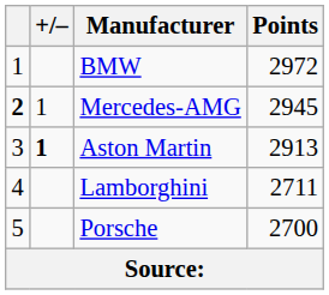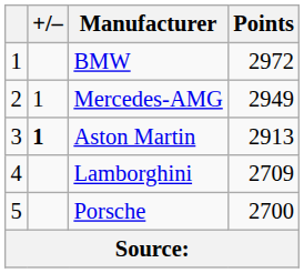Mercedes-AMG | column 1: bold -> normal
Mercedes-AMG | Points: 2945 -> 2949
Lamborghini | Points: 2711 -> 2709
